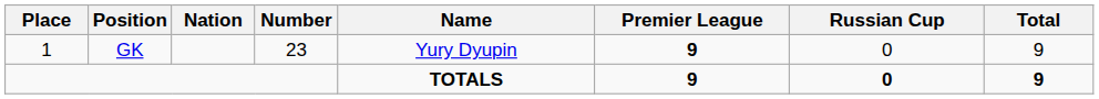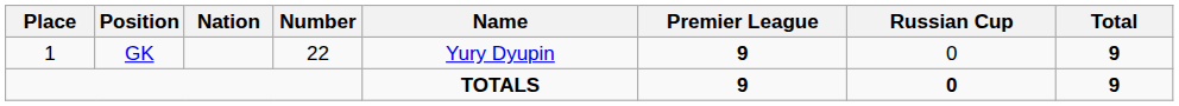GK | Number: 23 -> 22
GK | Total: normal -> bold
